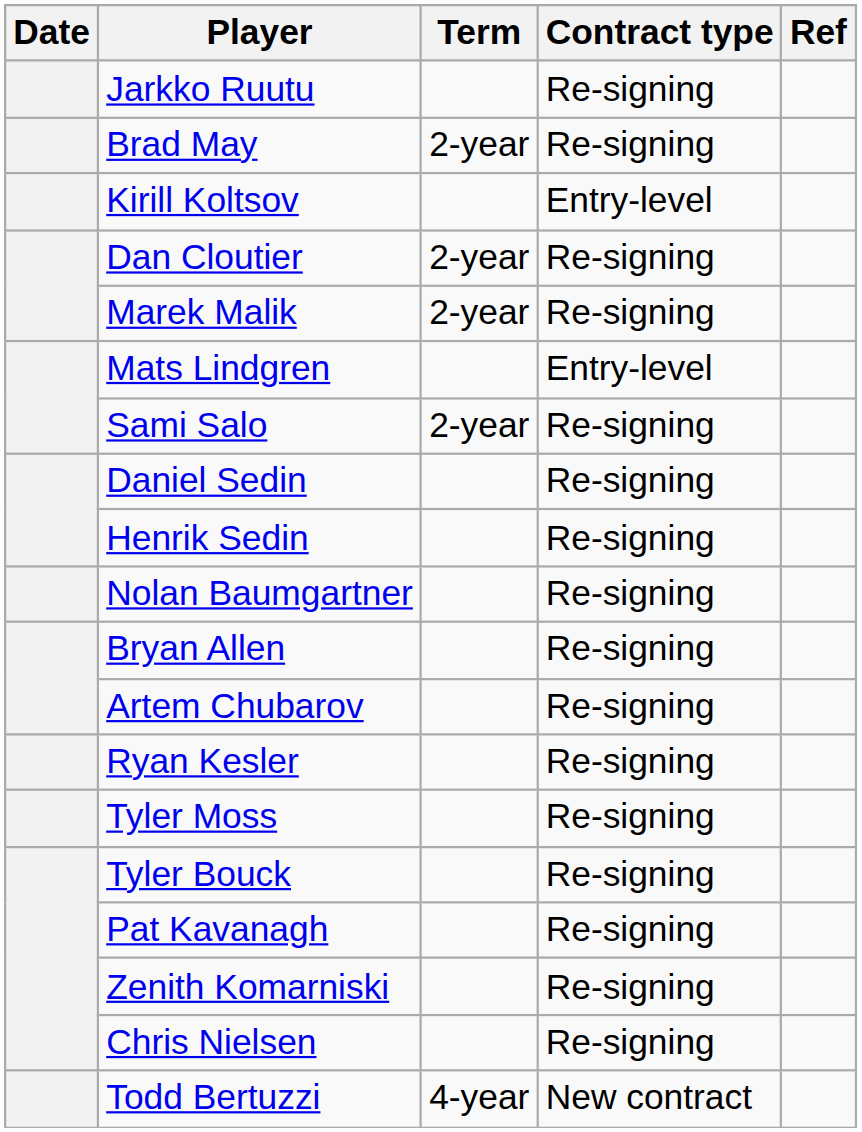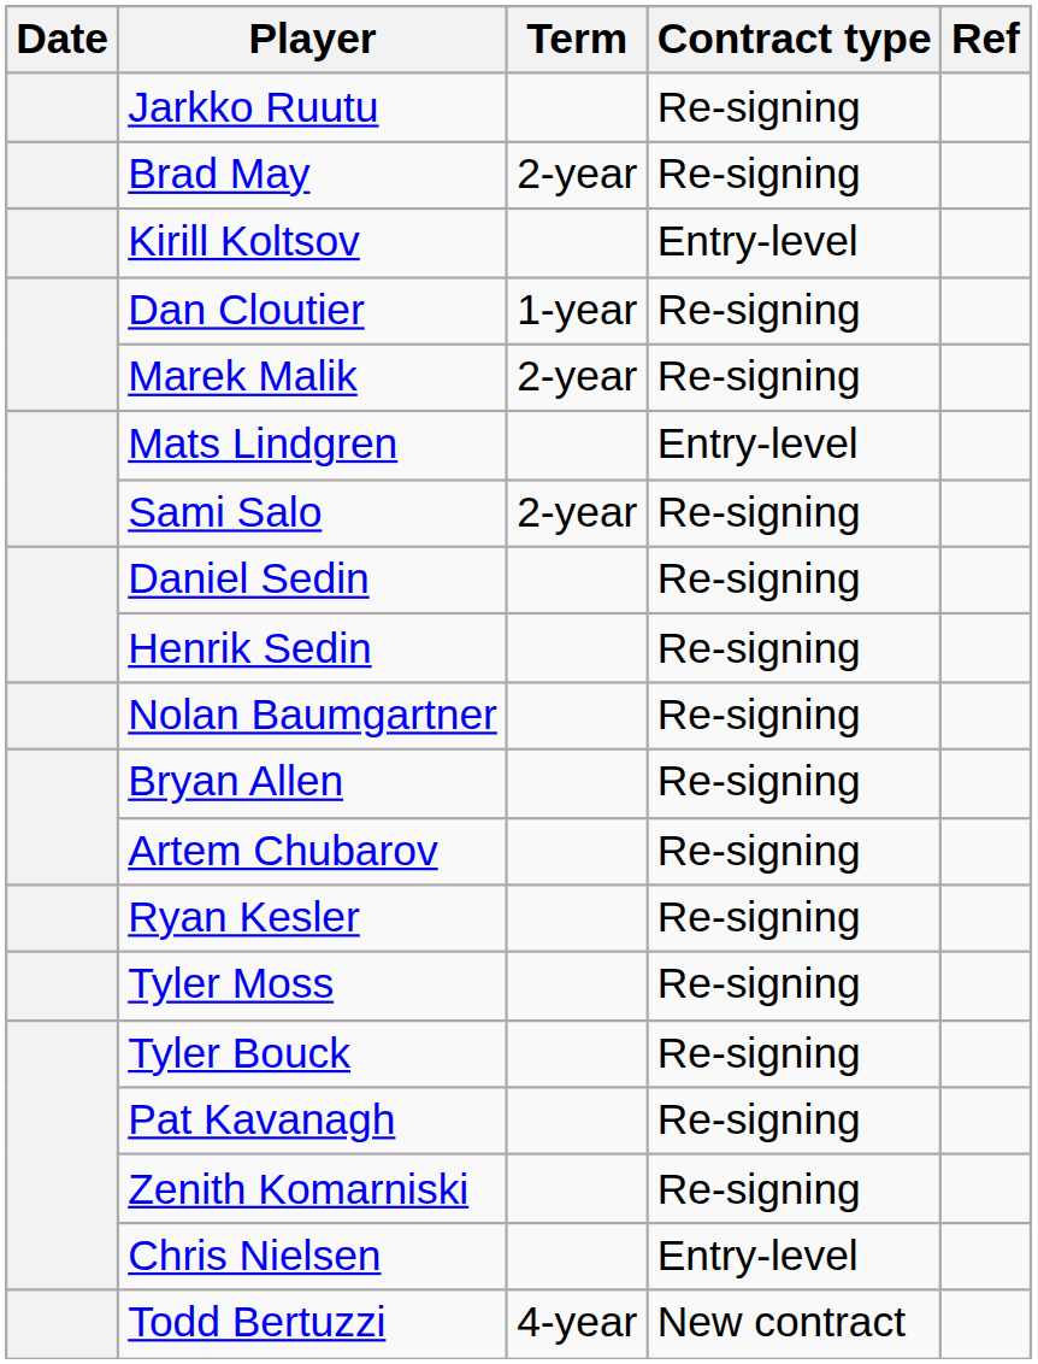Dan Cloutier | Term: 2-year -> 1-year
Chris Nielsen | Contract type: Re-signing -> Entry-level
